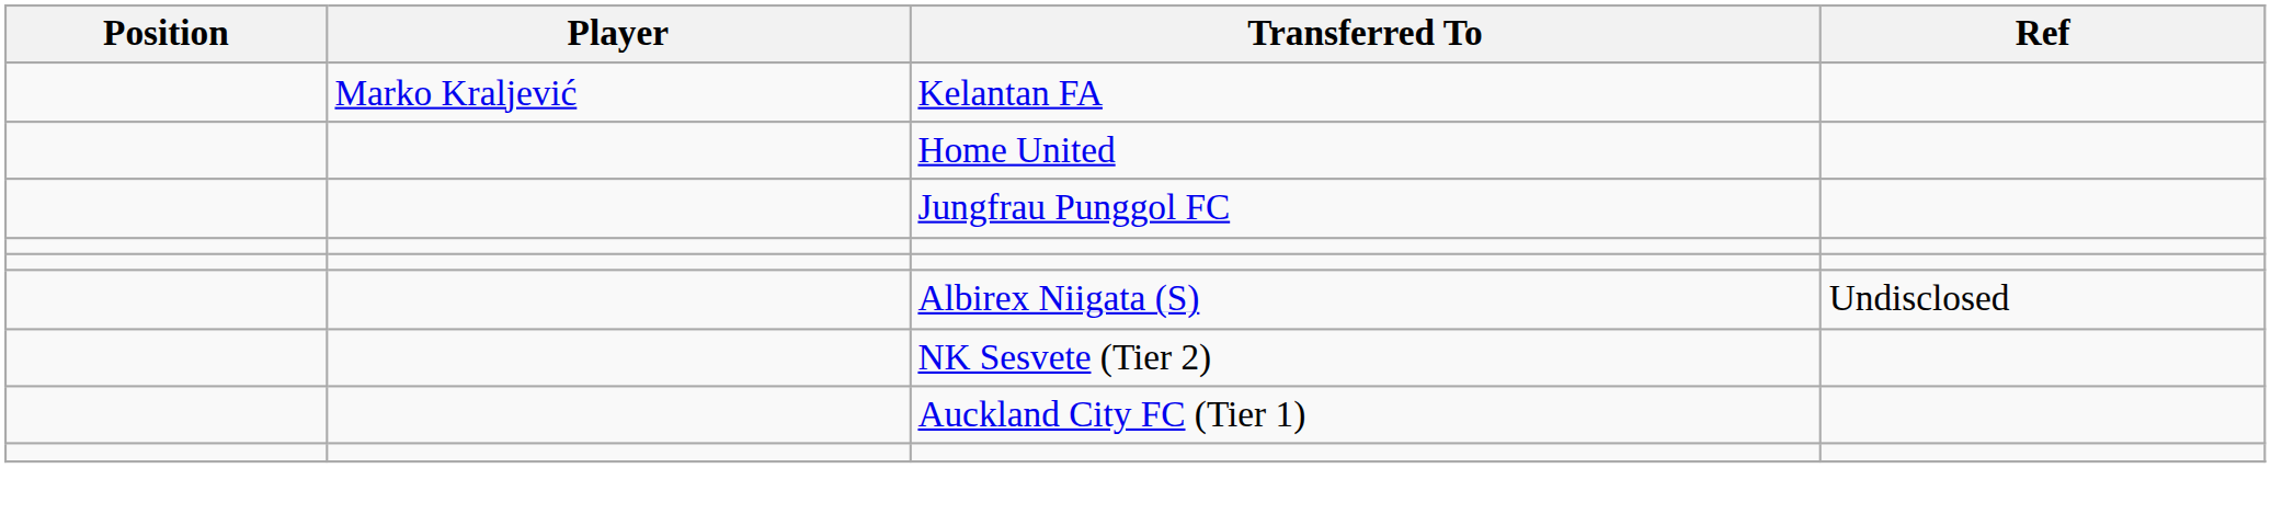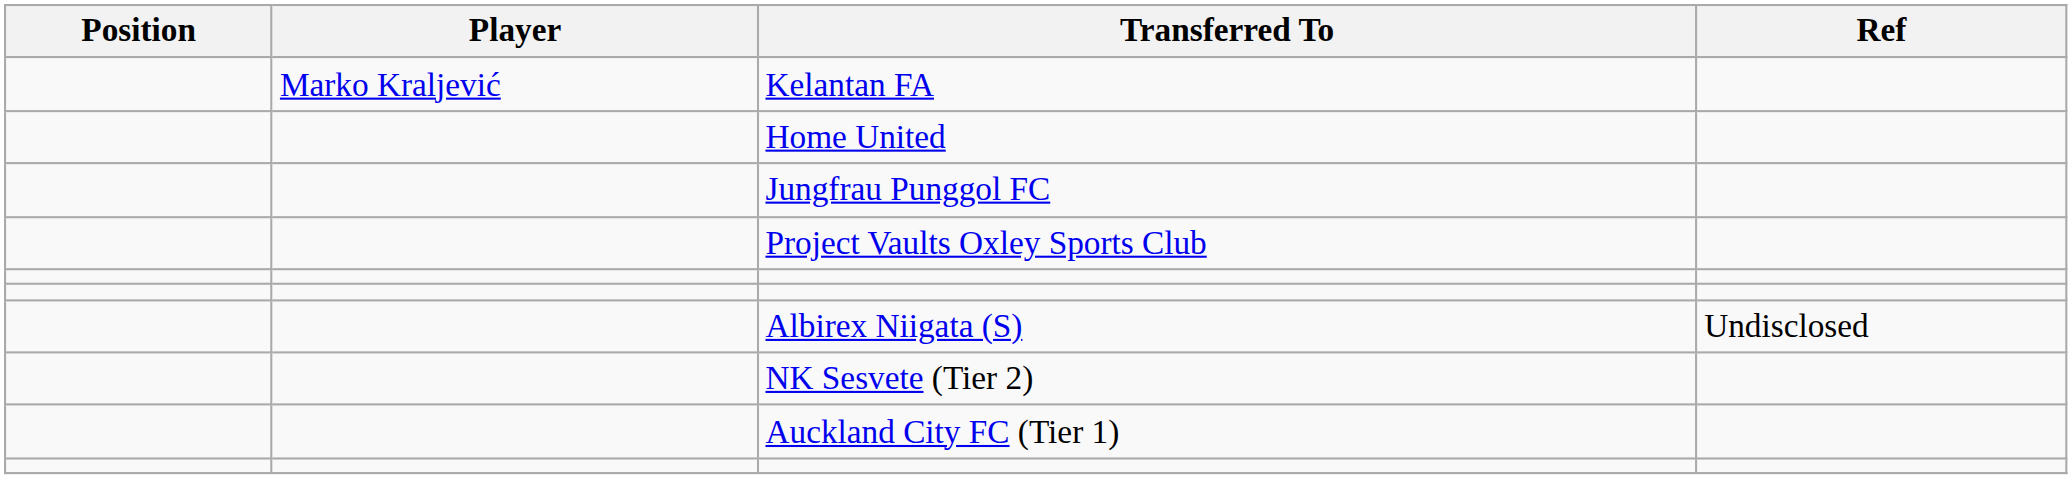+ row: Project Vaults Oxley Sports Club
